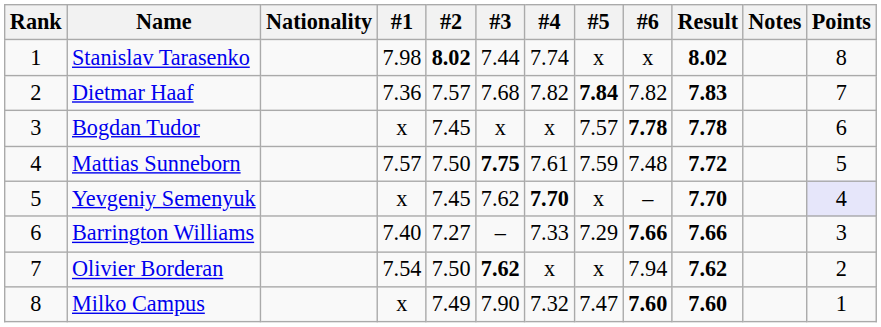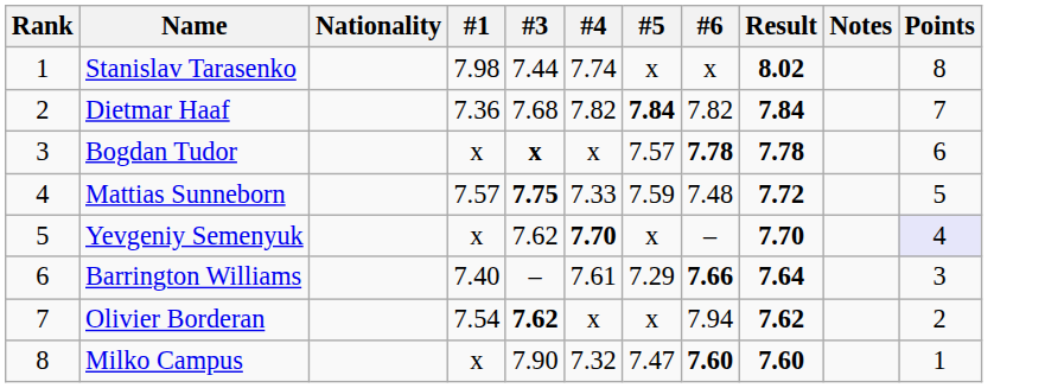- column: #2 | 8.02 | 7.57 | 7.45 | 7.50 | 7.45 | 7.27 | 7.50 | 7.49
Dietmar Haaf | Result: 7.83 -> 7.84
Bogdan Tudor | #3: normal -> bold
Mattias Sunneborn | #4: 7.61 -> 7.33
Barrington Williams | #4: 7.33 -> 7.61
Barrington Williams | Result: 7.66 -> 7.64
